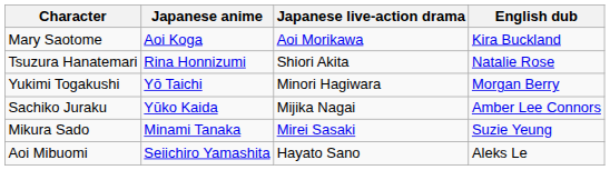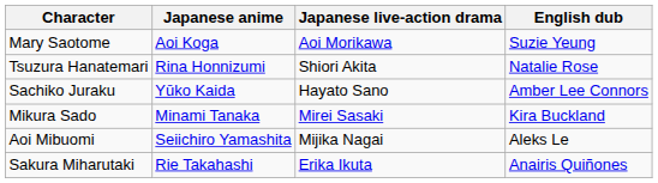Mary Saotome | English dub: Kira Buckland -> Suzie Yeung
- row: Yukimi Togakushi | Yō Taichi | Minori Hagiwara | Morgan Berry
Sachiko Juraku | Japanese live-action drama: Mijika Nagai -> Hayato Sano
Mikura Sado | English dub: Suzie Yeung -> Kira Buckland
Aoi Mibuomi | Japanese live-action drama: Hayato Sano -> Mijika Nagai
+ row: Sakura Miharutaki | Rie Takahashi | Erika Ikuta | Anairis Quiñones
